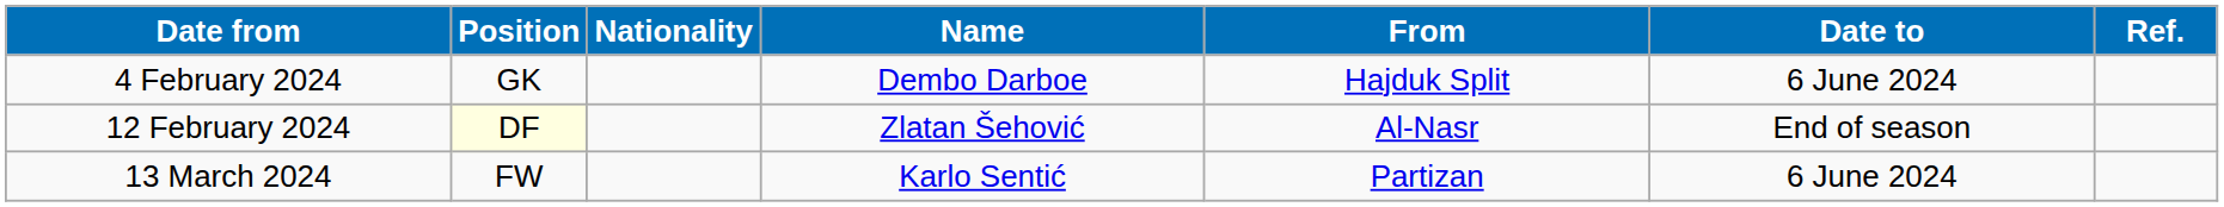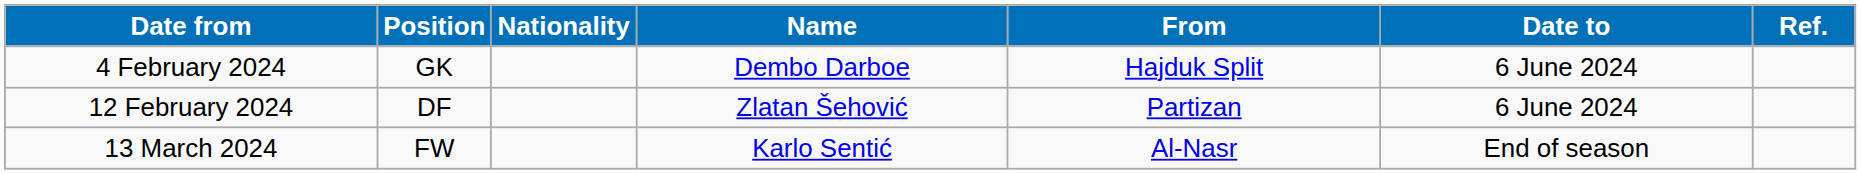12 February 2024 | Position: lightyellow background -> no background
12 February 2024 | From: Al-Nasr -> Partizan
12 February 2024 | Date to: End of season -> 6 June 2024
13 March 2024 | From: Partizan -> Al-Nasr
13 March 2024 | Date to: 6 June 2024 -> End of season
